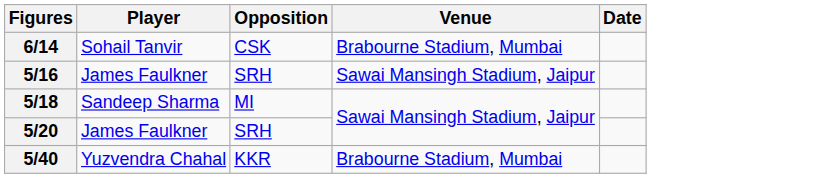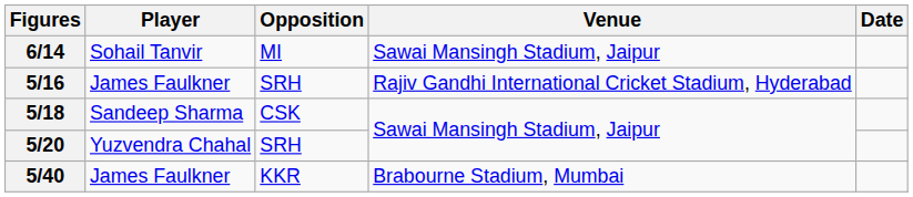6/14 | Opposition: CSK -> MI
6/14 | Venue: Brabourne Stadium, Mumbai -> Sawai Mansingh Stadium, Jaipur
5/16 | Venue: Sawai Mansingh Stadium, Jaipur -> Rajiv Gandhi International Cricket Stadium, Hyderabad
5/18 | Opposition: MI -> CSK
5/20 | Player: James Faulkner -> Yuzvendra Chahal
5/40 | Player: Yuzvendra Chahal -> James Faulkner
